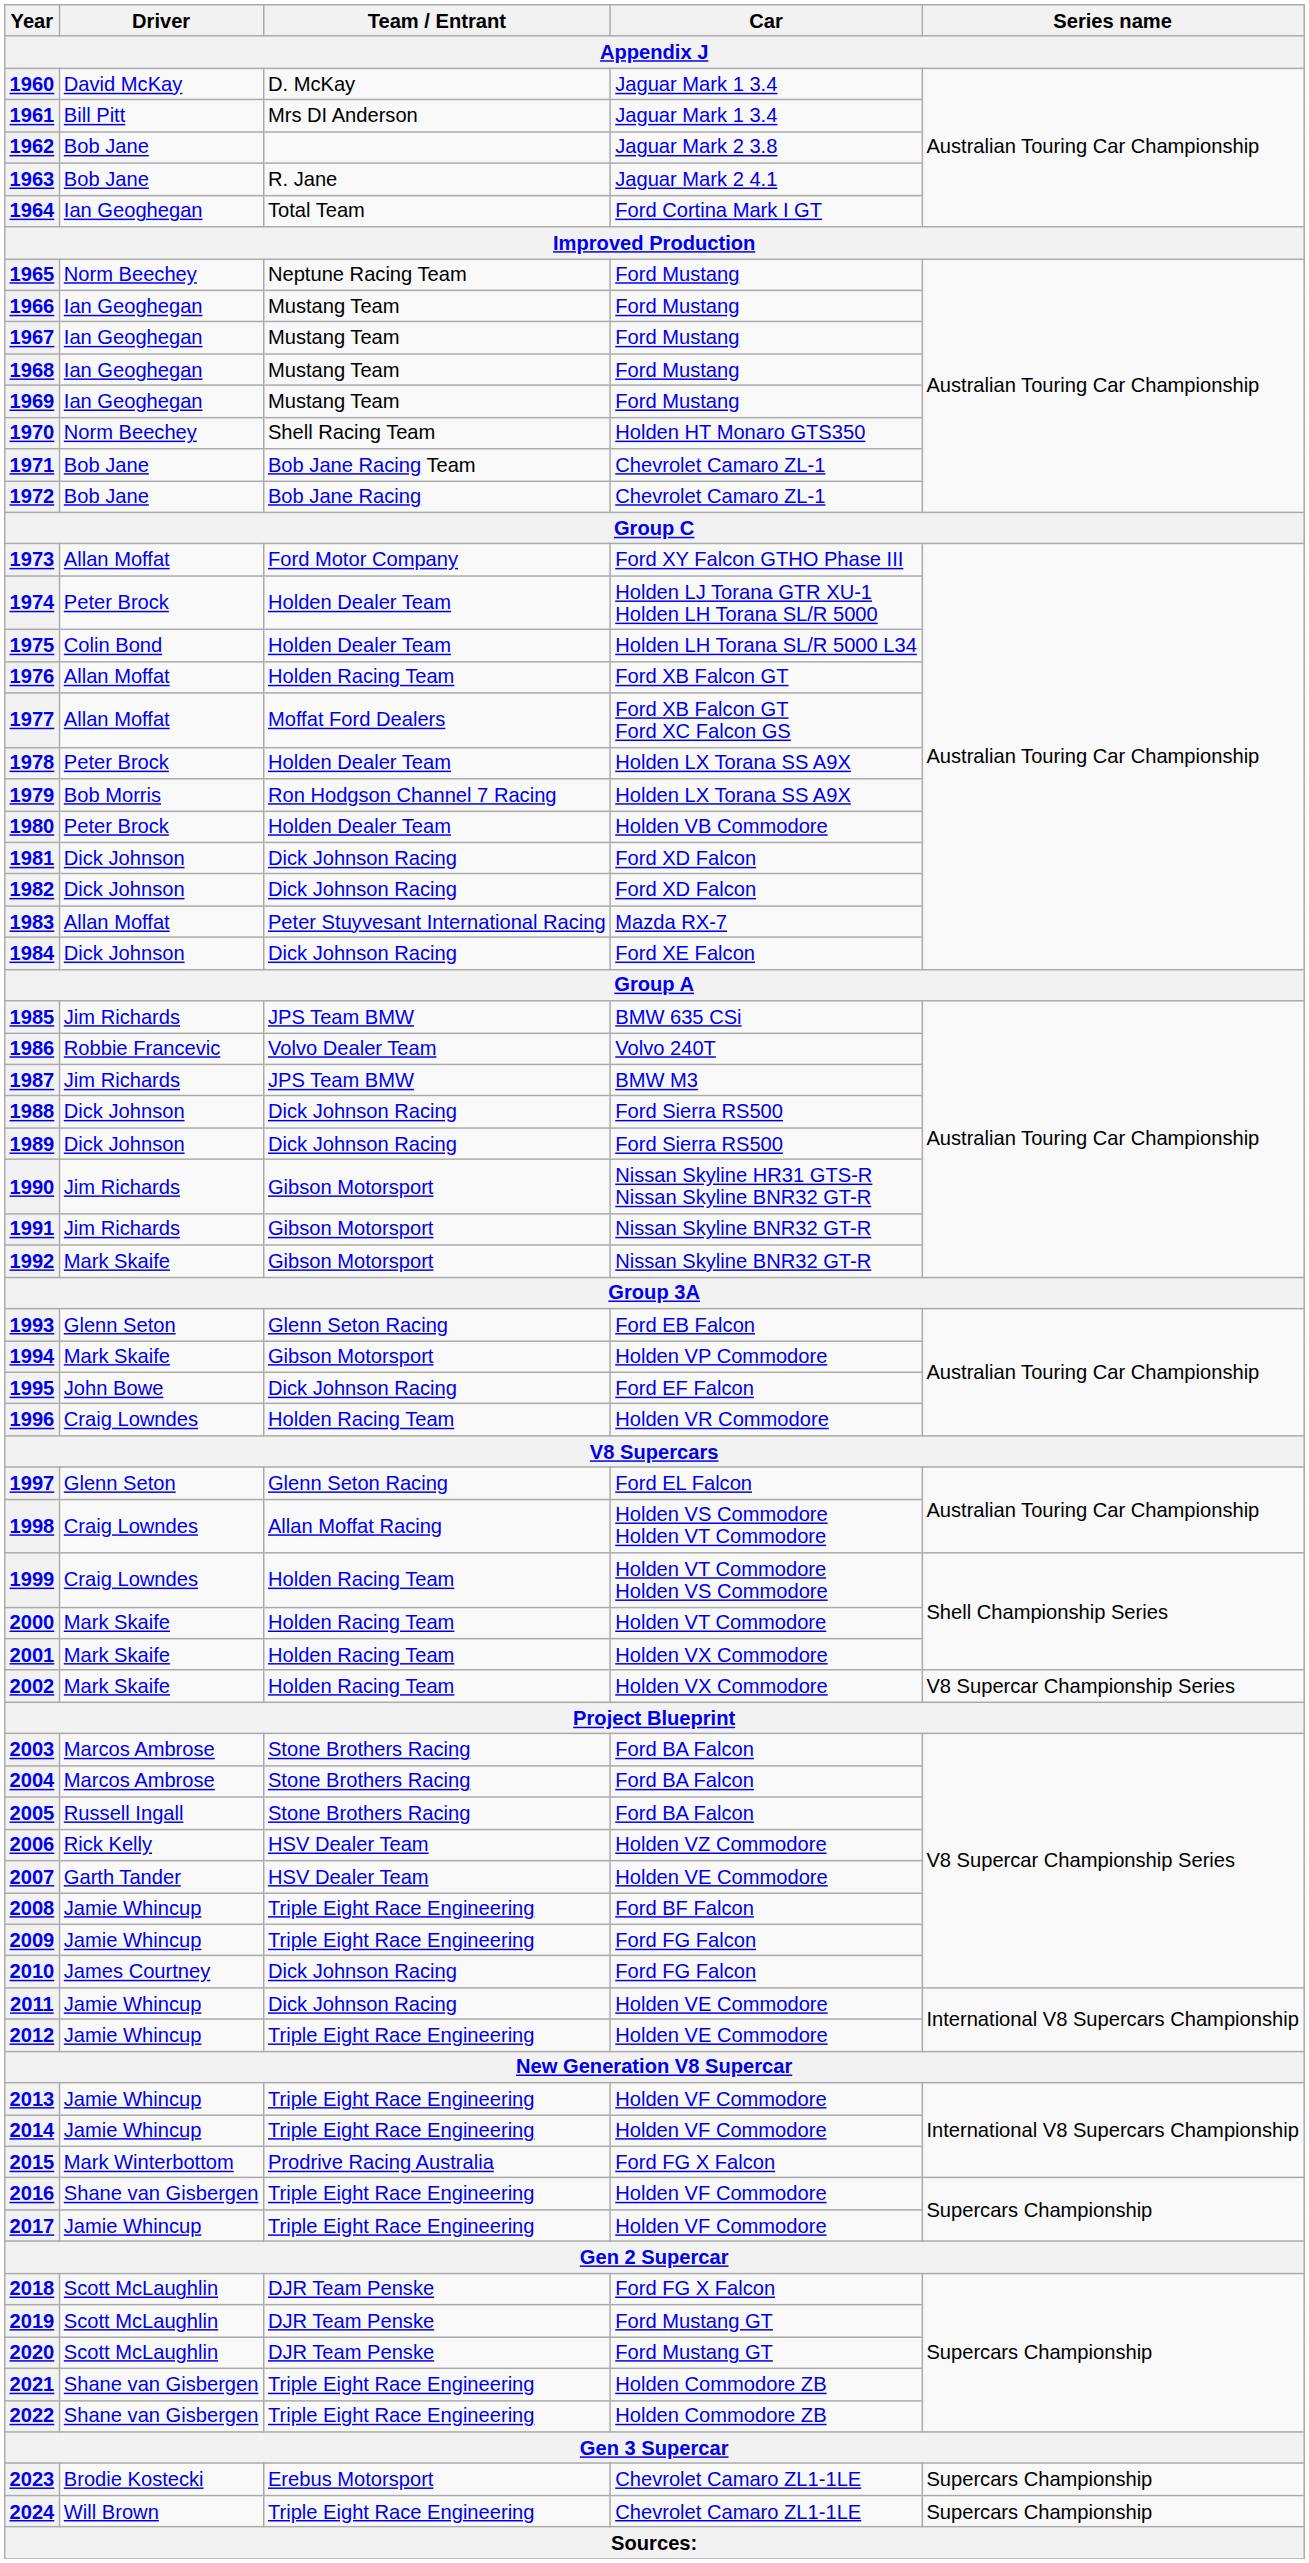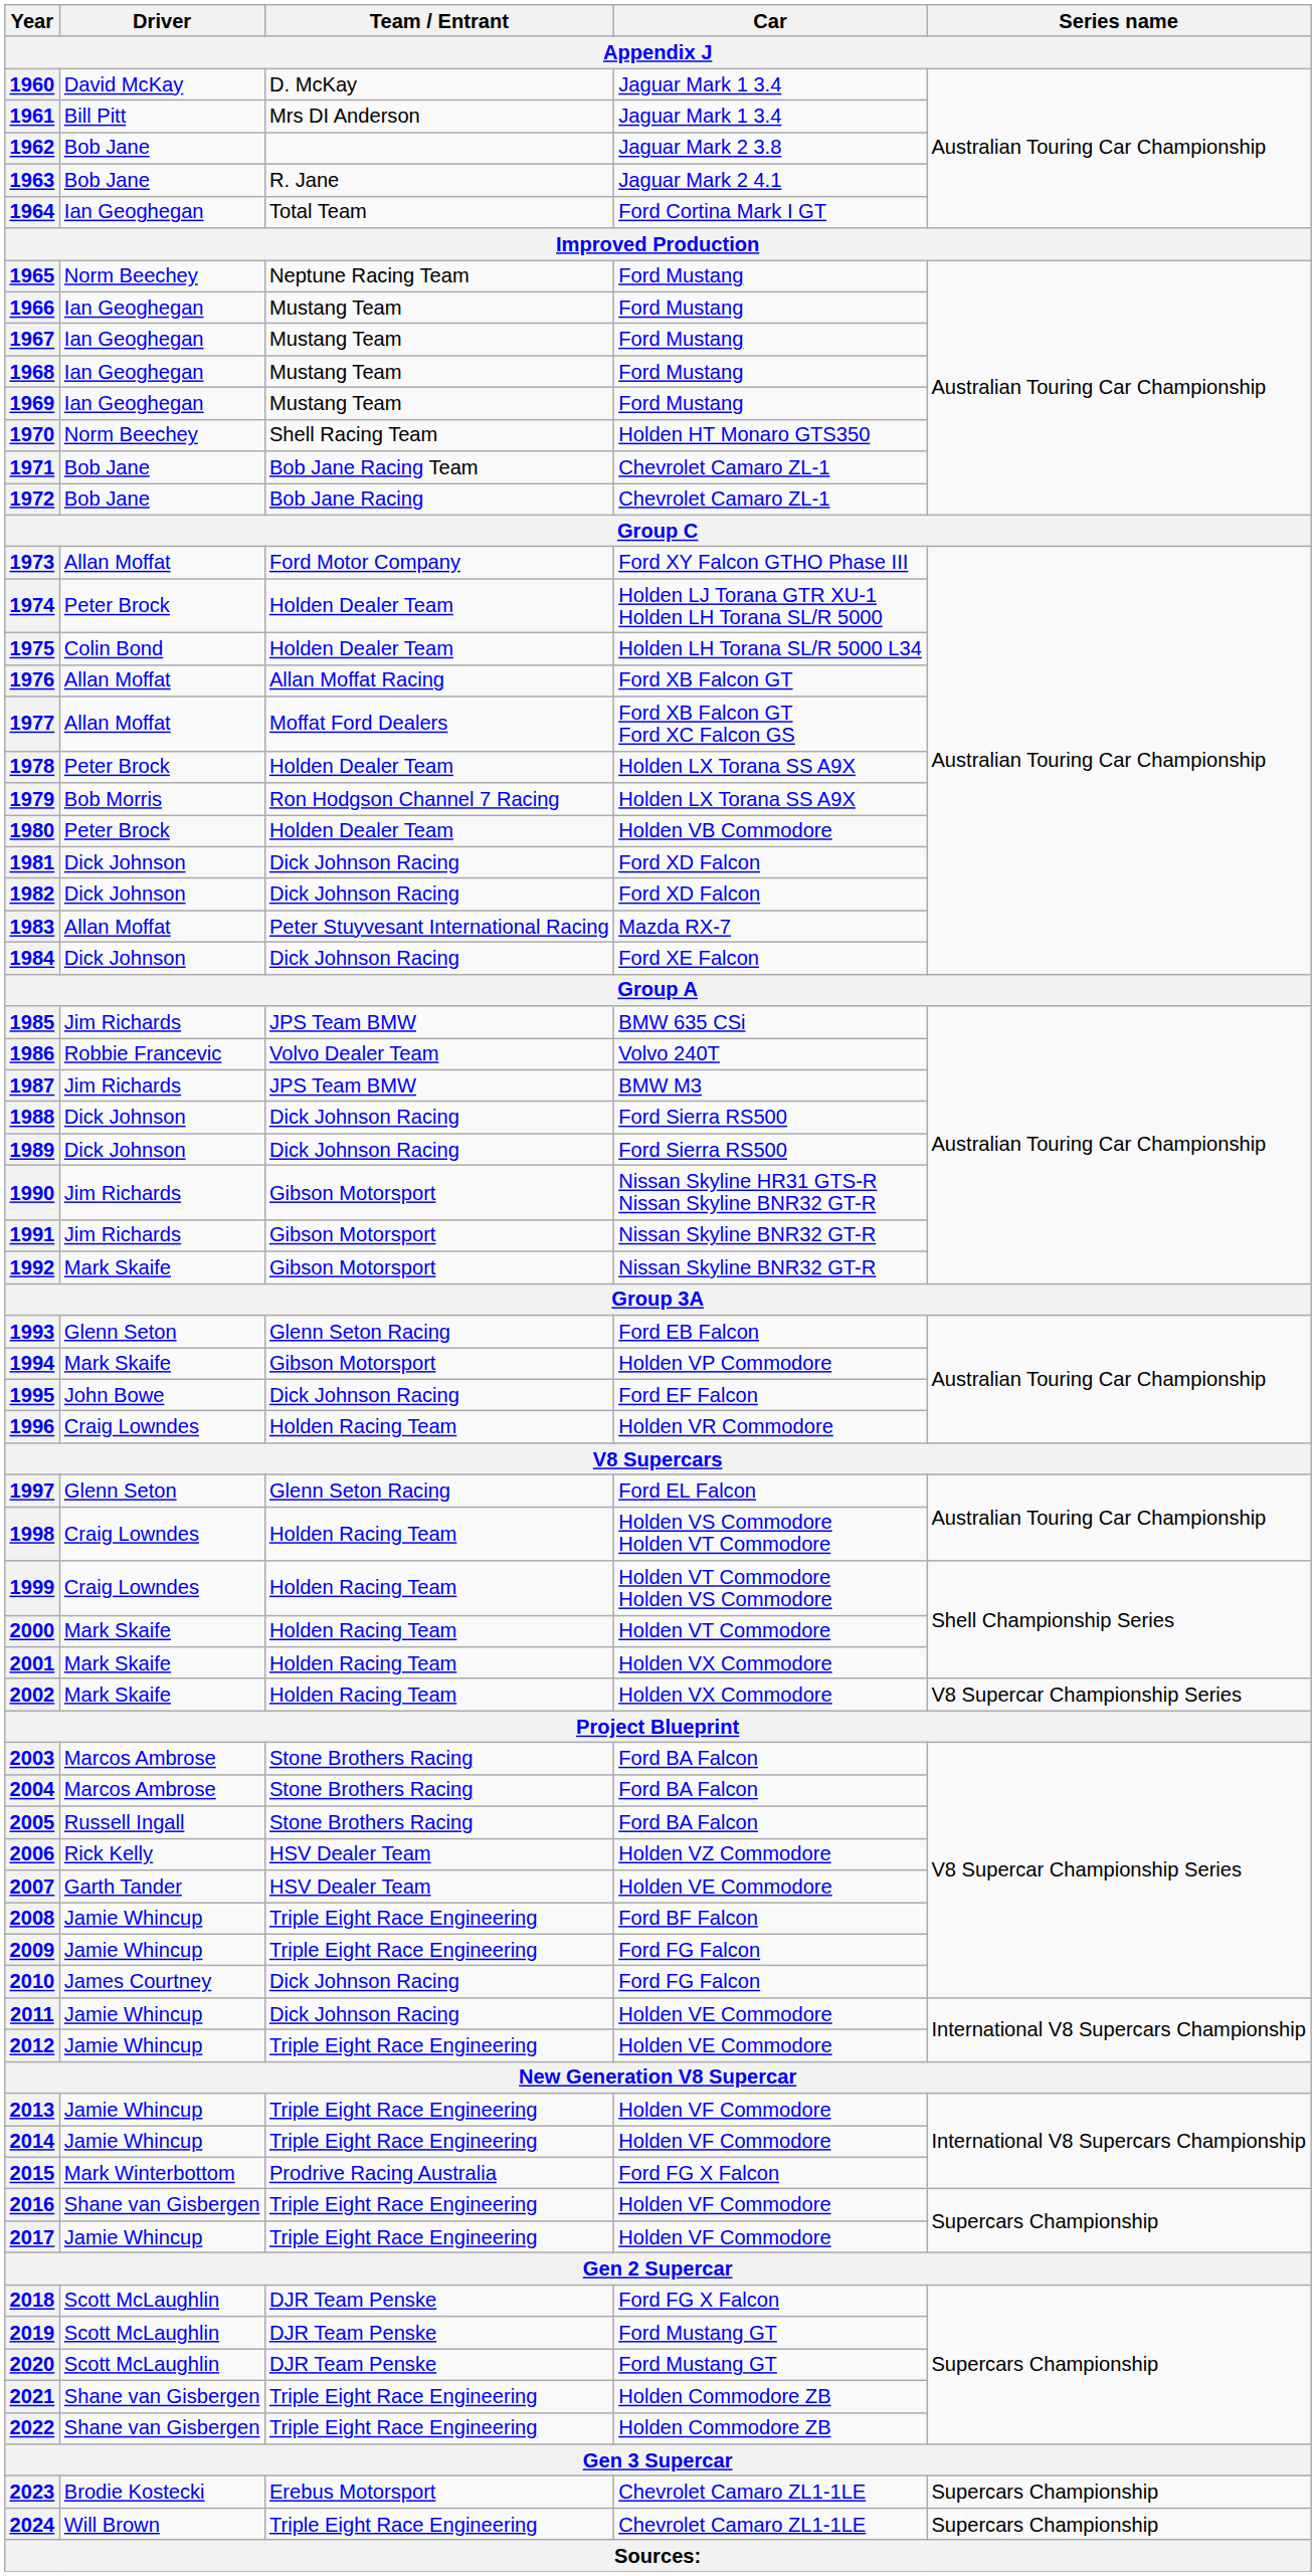1976 | Team / Entrant: Holden Racing Team -> Allan Moffat Racing
1998 | Team / Entrant: Allan Moffat Racing -> Holden Racing Team
